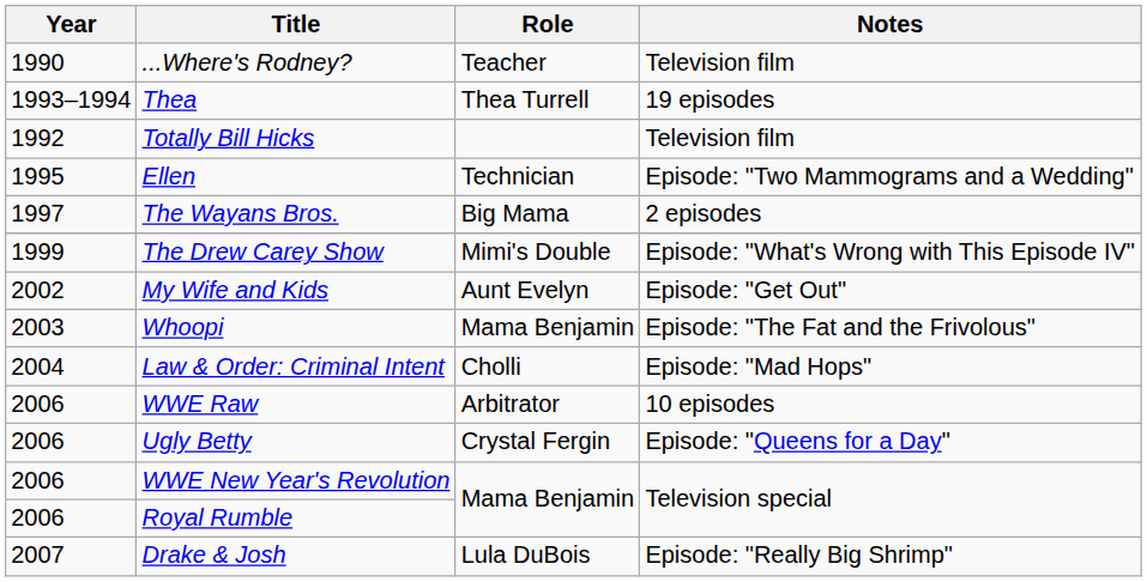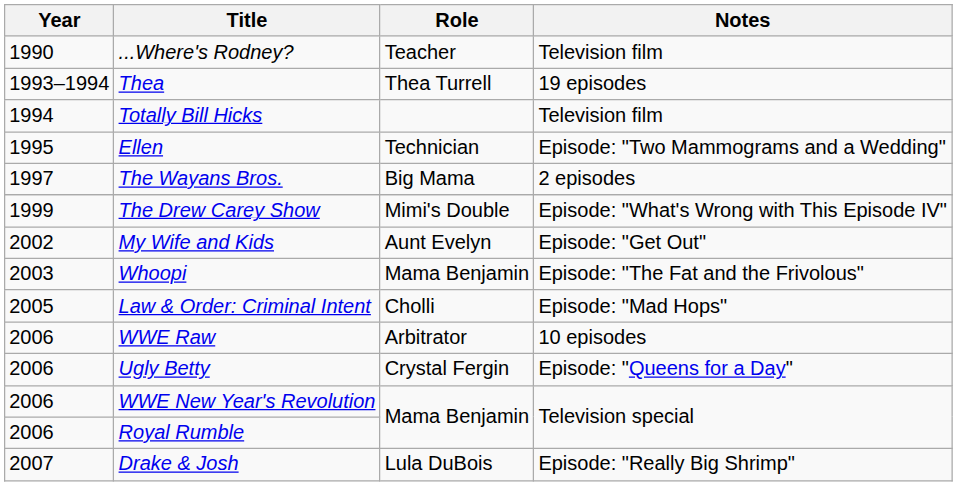Totally Bill Hicks | Year: 1992 -> 1994
Law & Order: Criminal Intent | Year: 2004 -> 2005
